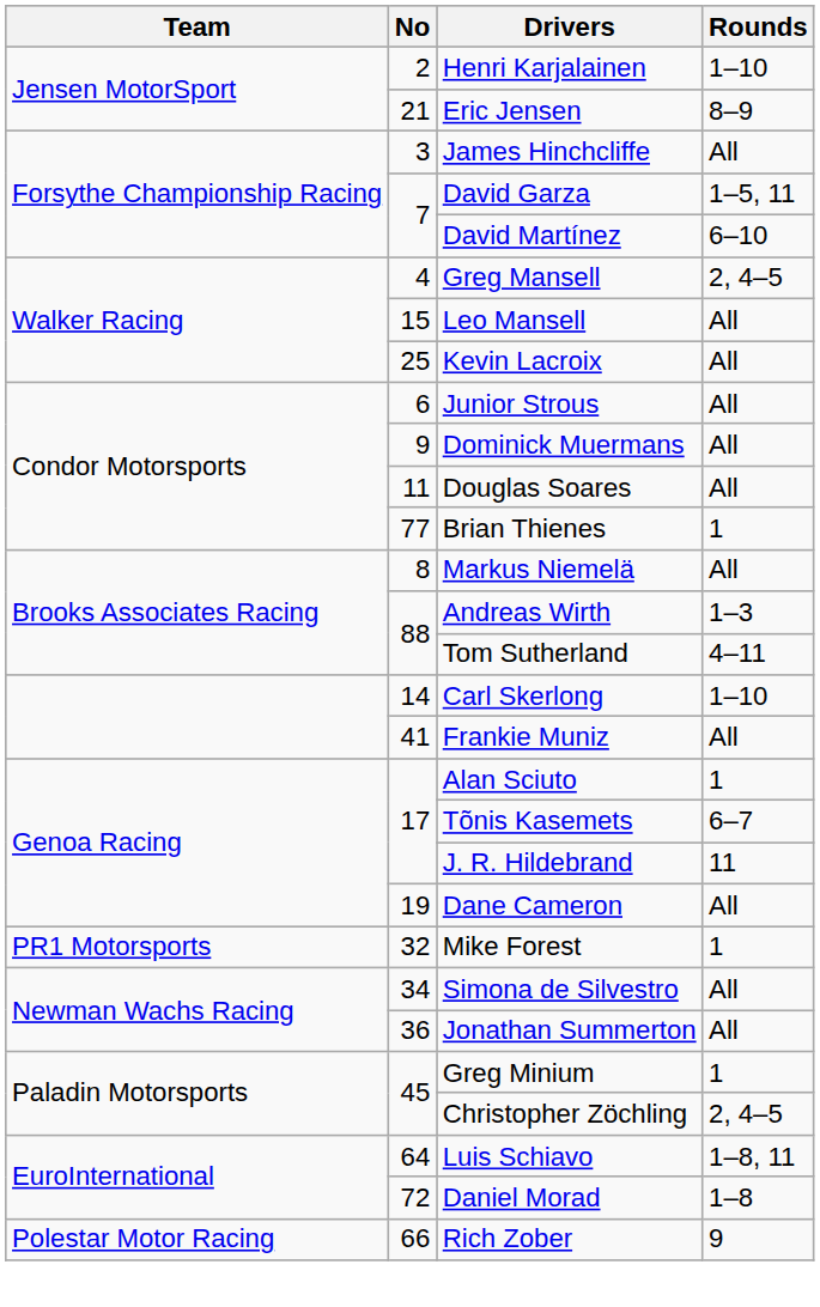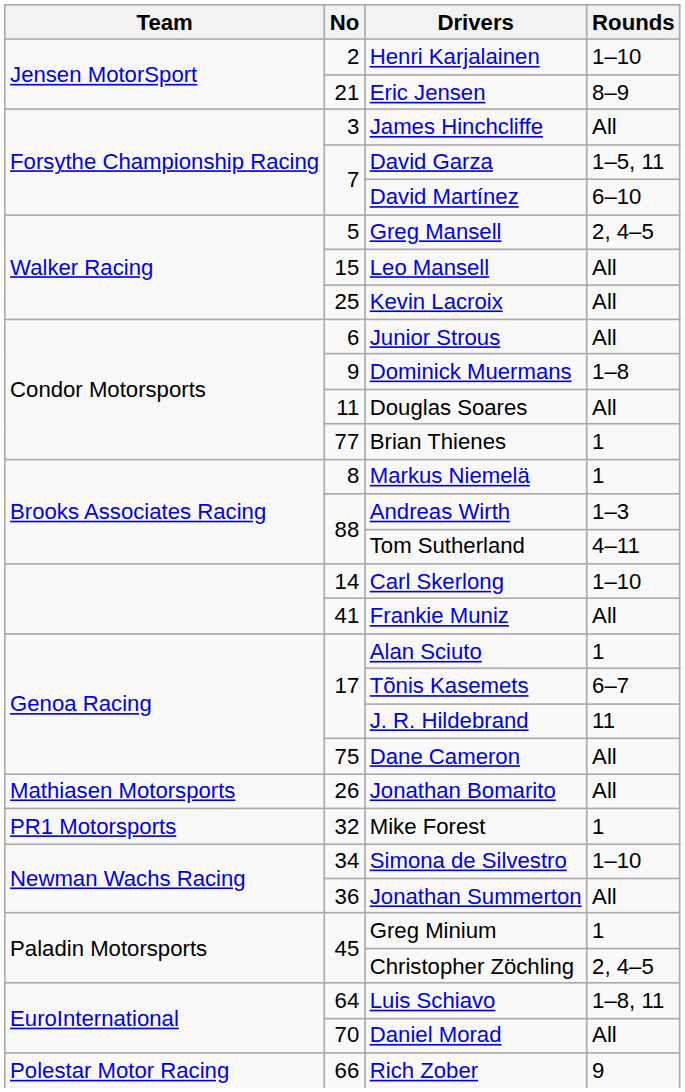Greg Mansell | No: 4 -> 5
Dominick Muermans | Rounds: All -> 1–8
Markus Niemelä | Rounds: All -> 1
Dane Cameron | No: 19 -> 75
+ row: Mathiasen Motorsports | 26 | Jonathan Bomarito | All
Simona de Silvestro | Rounds: All -> 1–10
Daniel Morad | No: 72 -> 70
Daniel Morad | Rounds: 1–8 -> All
